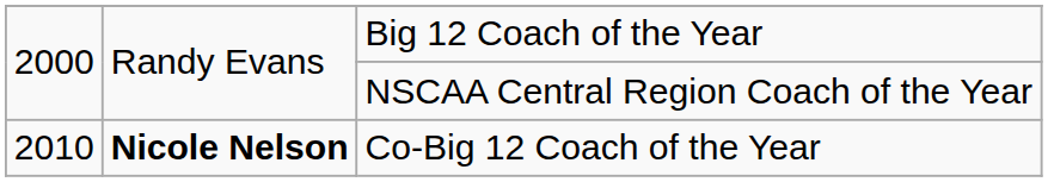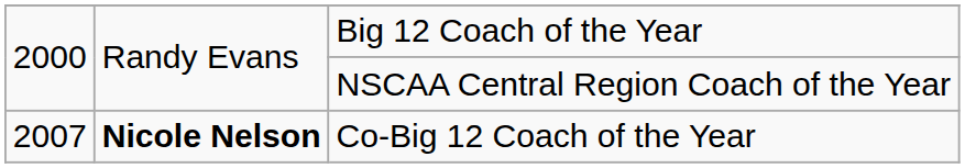Co-Big 12 Coach of the Year | column 1: 2010 -> 2007
